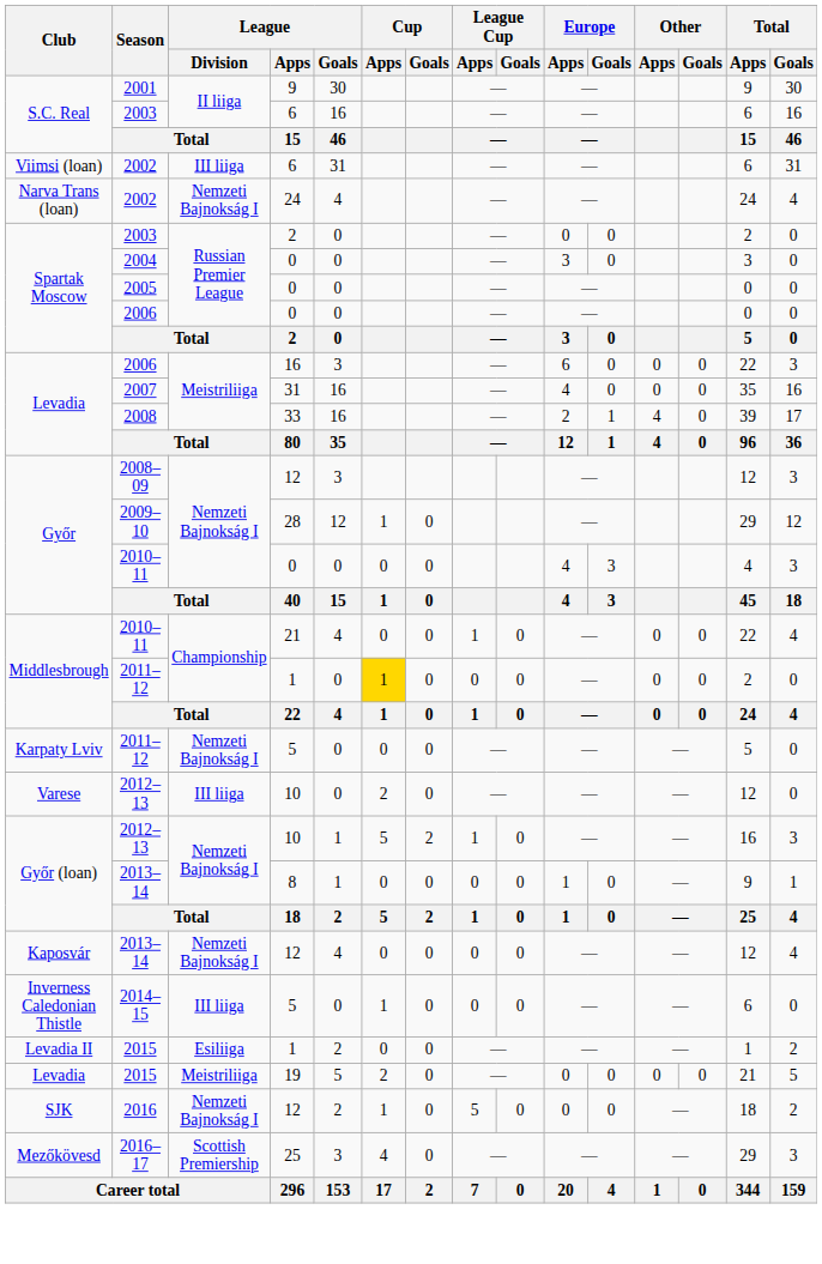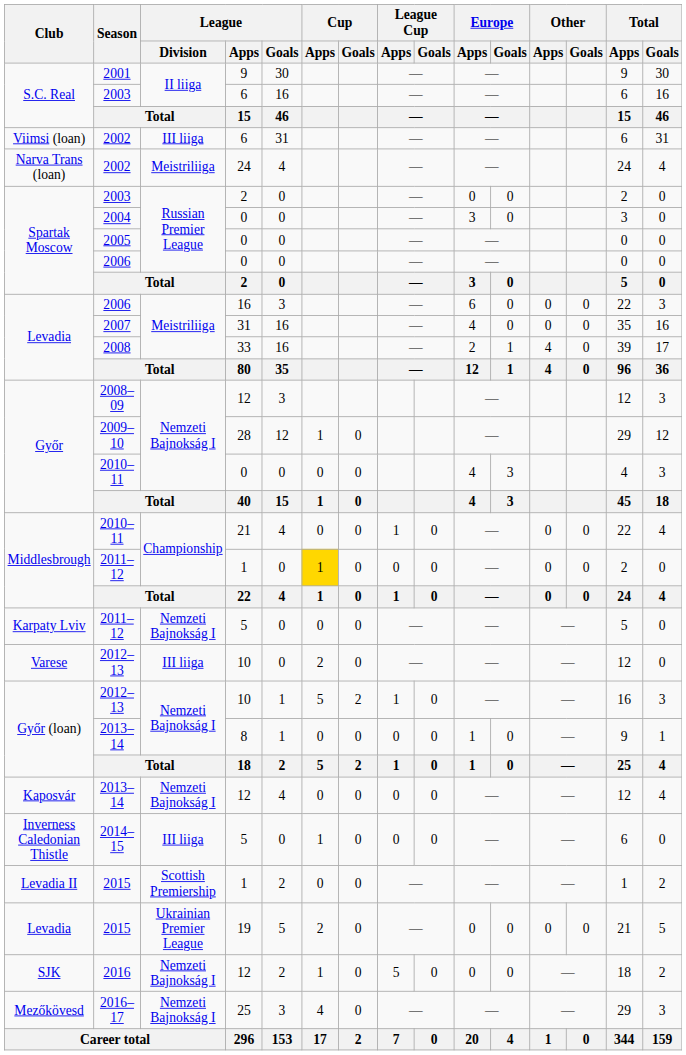Narva Trans (loan) / 2002 | League / Division: Nemzeti Bajnokság I -> Meistriliiga
Levadia II / 2015 | League / Division: Esiliiga -> Scottish Premiership
Levadia / 2015 | League / Division: Meistriliiga -> Ukrainian Premier League
2016–17 | League / Division: Scottish Premiership -> Nemzeti Bajnokság I
